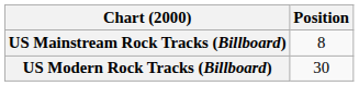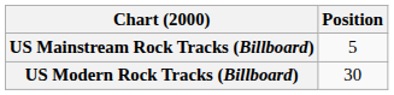US Mainstream Rock Tracks (Billboard) | Position: 8 -> 5
